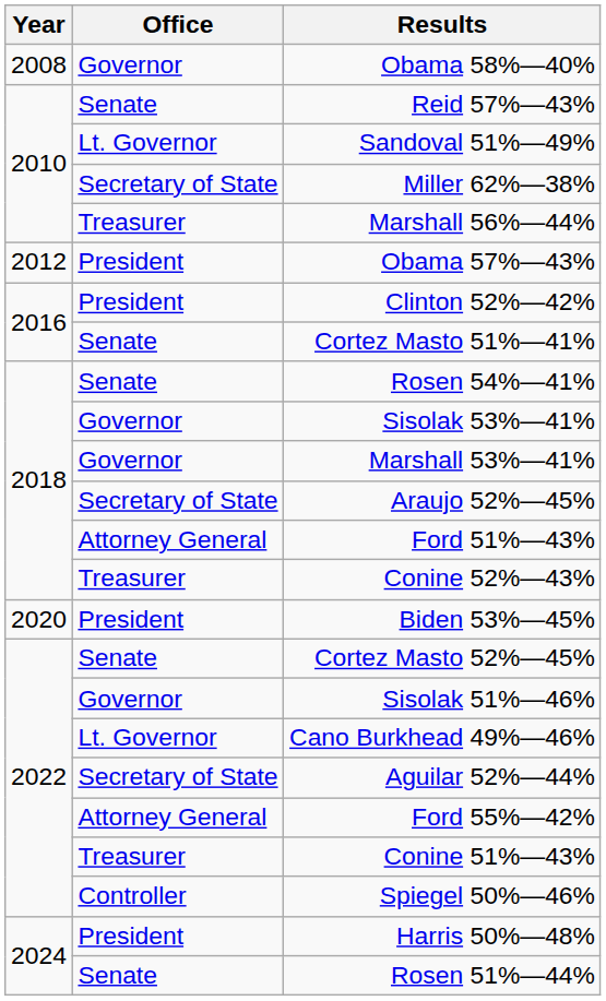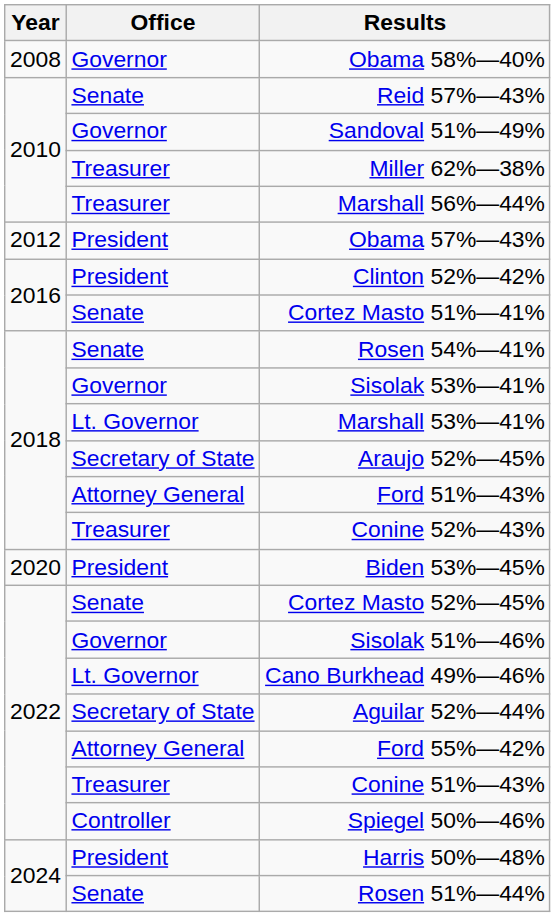Sandoval 51%—49% | Office: Lt. Governor -> Governor
Miller 62%—38% | Office: Secretary of State -> Treasurer
Marshall 53%—41% | Office: Governor -> Lt. Governor
